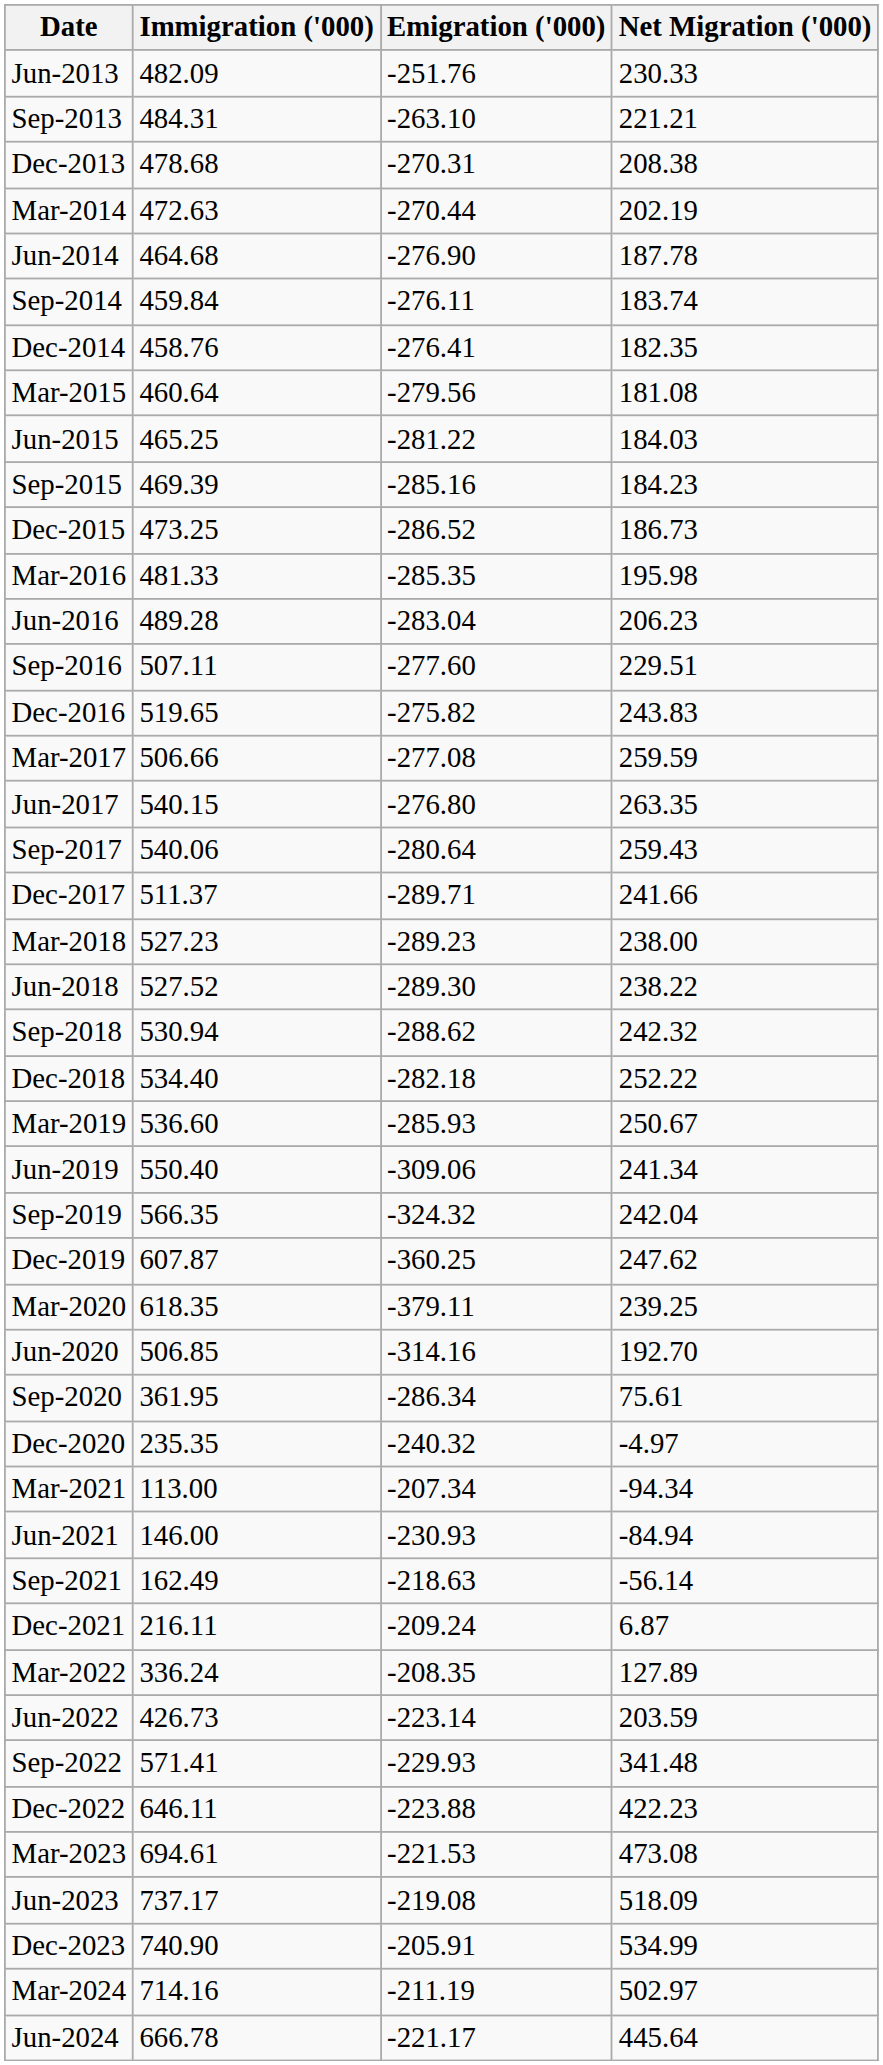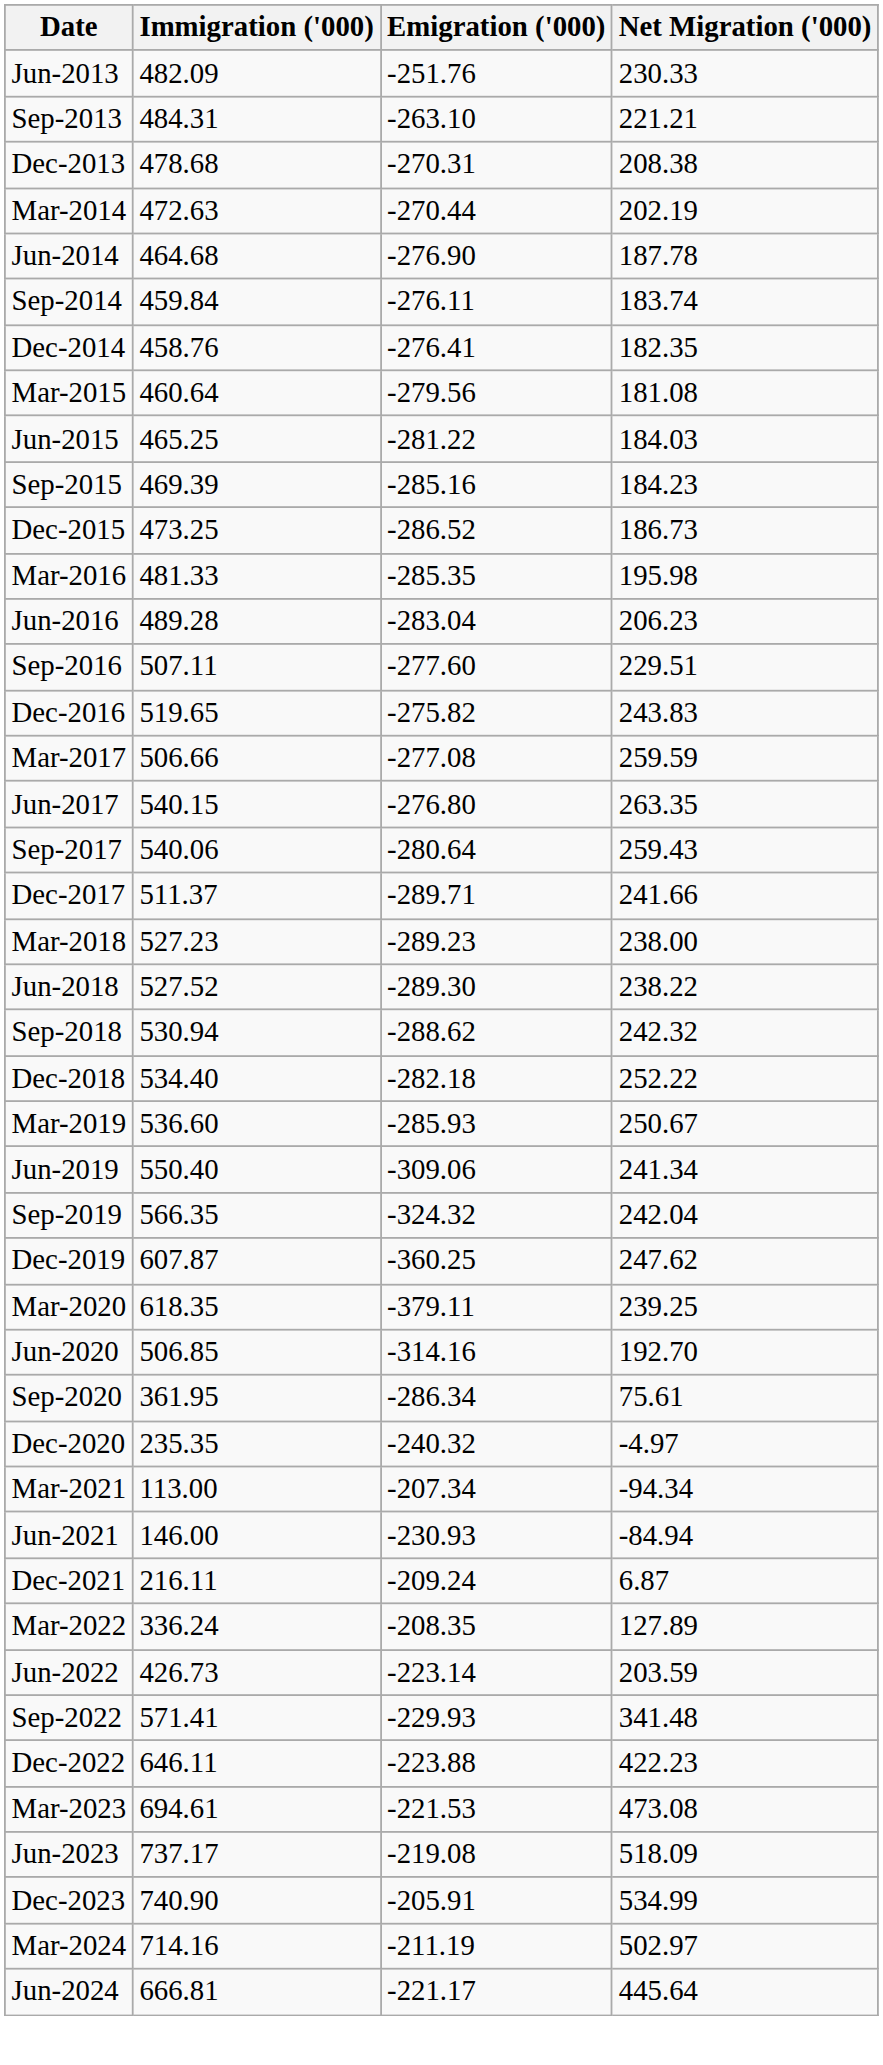- row: Sep-2021 | 162.49 | -218.63 | -56.14
Jun-2024 | Immigration ('000): 666.78 -> 666.81
